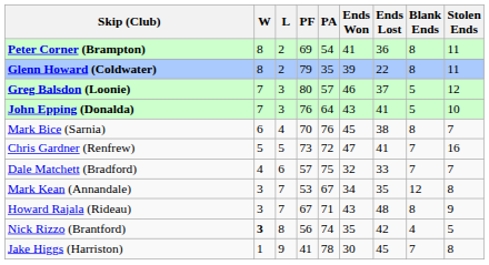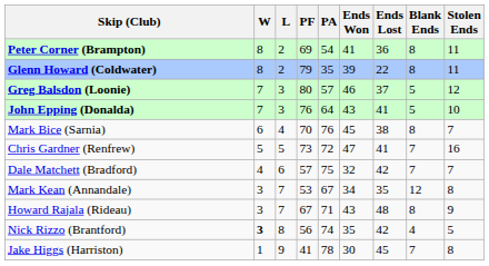Dale Matchett (Bradford) | Ends Lost: 33 -> 42
